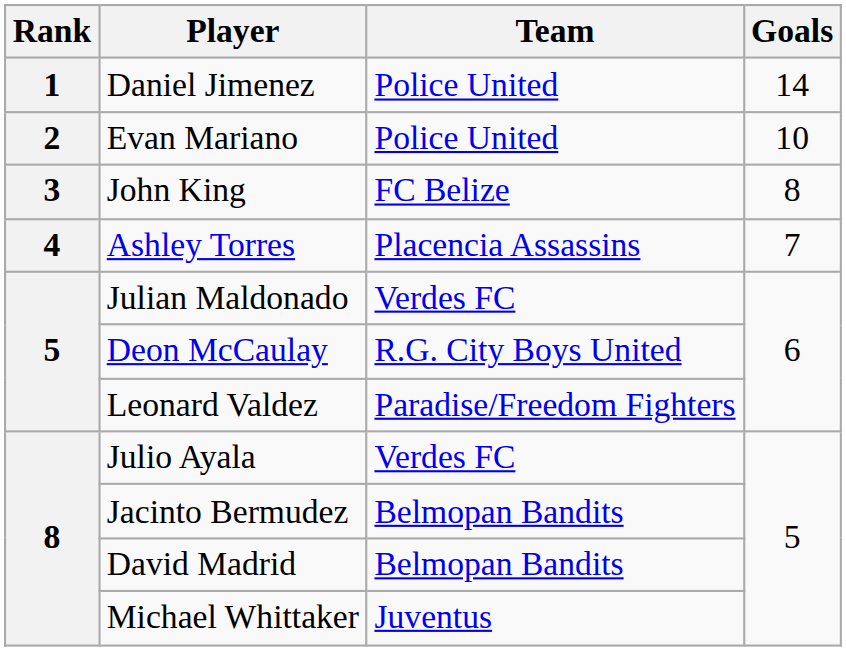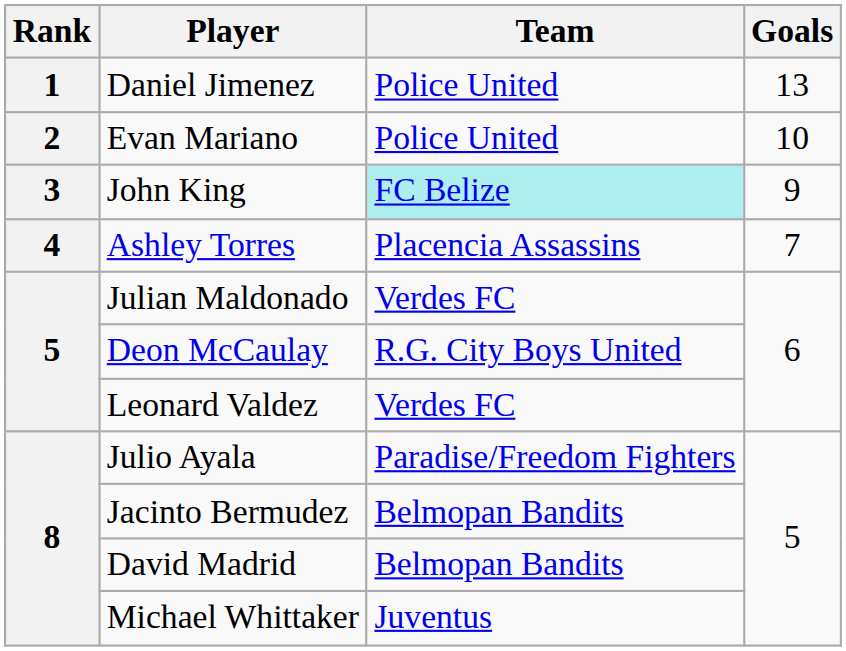Daniel Jimenez | Goals: 14 -> 13
John King | Team: no background -> paleturquoise background
John King | Goals: 8 -> 9
Leonard Valdez | Team: Paradise/Freedom Fighters -> Verdes FC
Julio Ayala | Team: Verdes FC -> Paradise/Freedom Fighters
